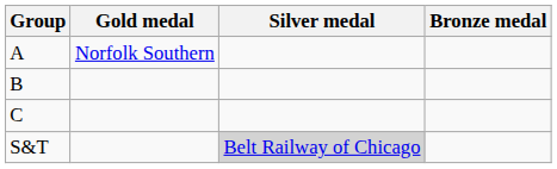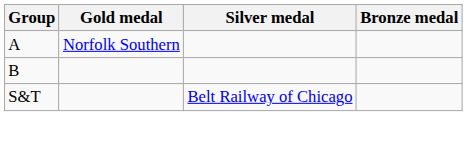- row: C
S&T | Silver medal: lightgrey background -> no background
